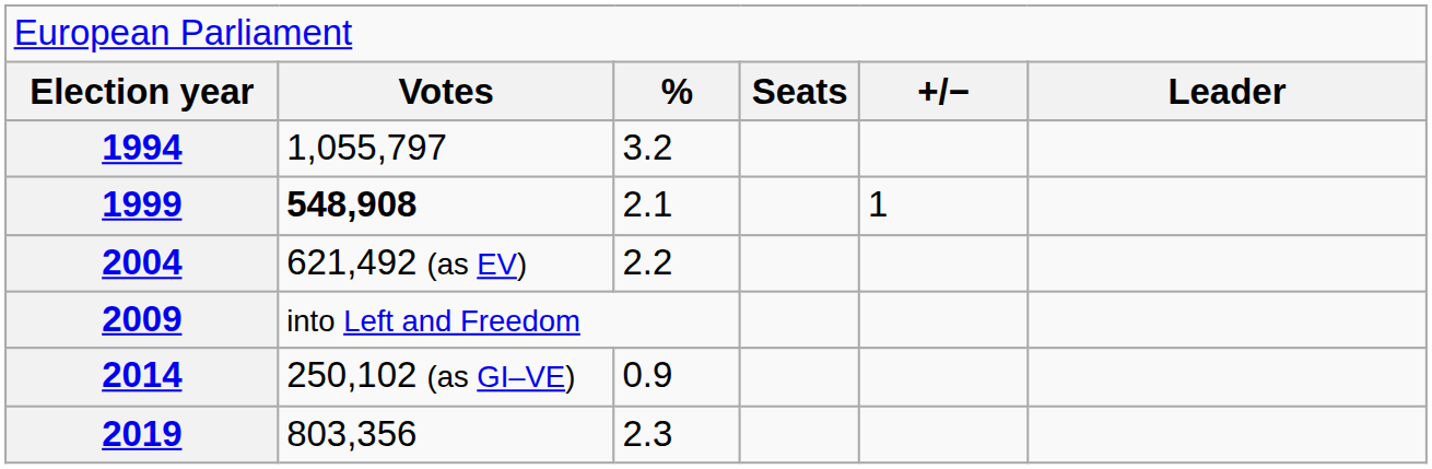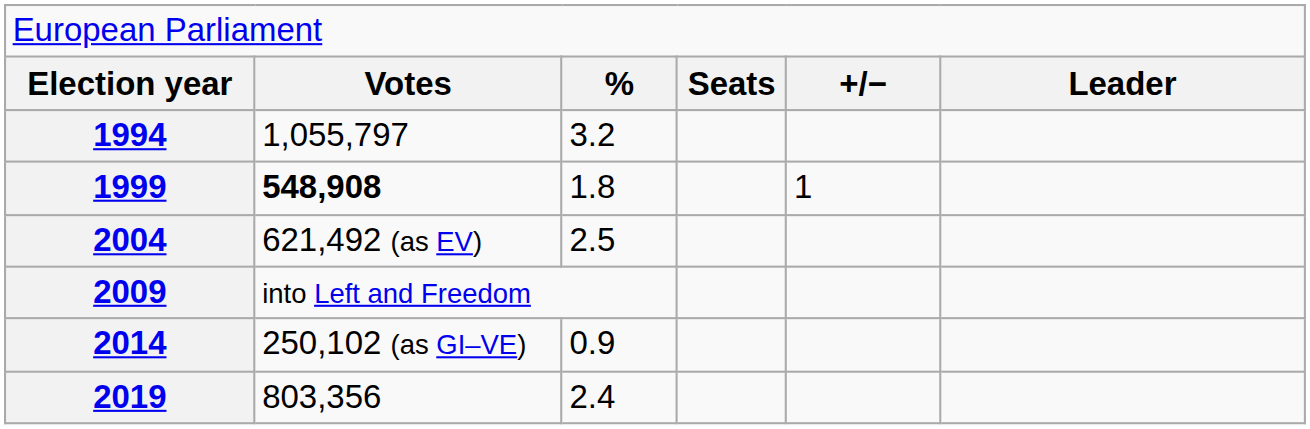1999 | column 3: 2.1 -> 1.8
2004 | column 3: 2.2 -> 2.5
2019 | column 3: 2.3 -> 2.4
